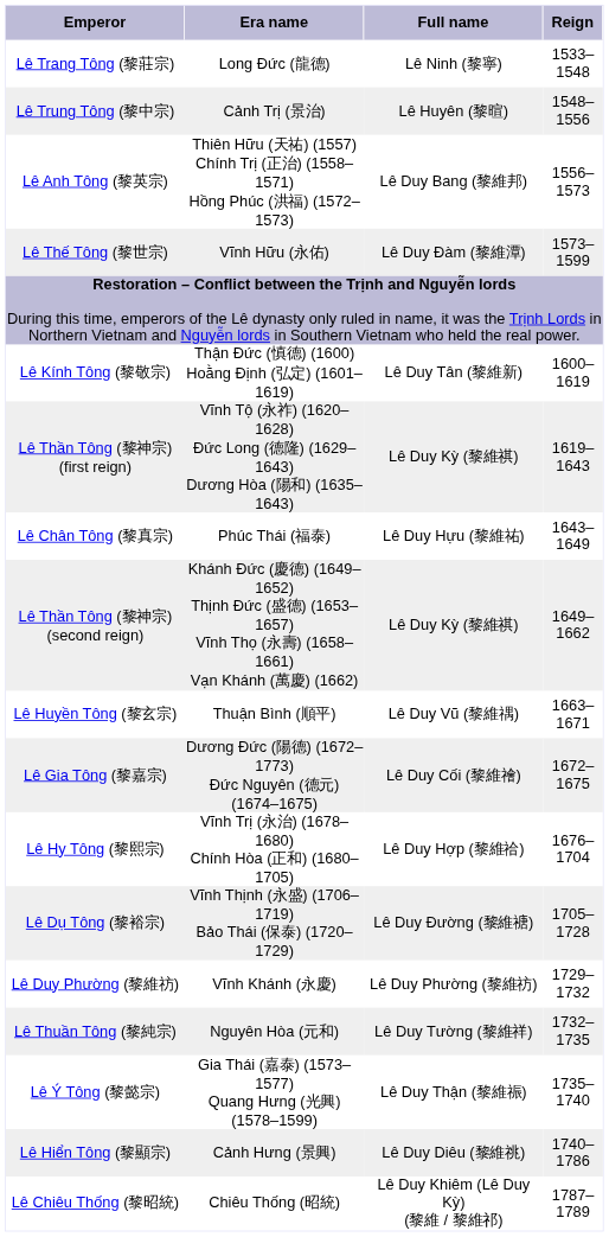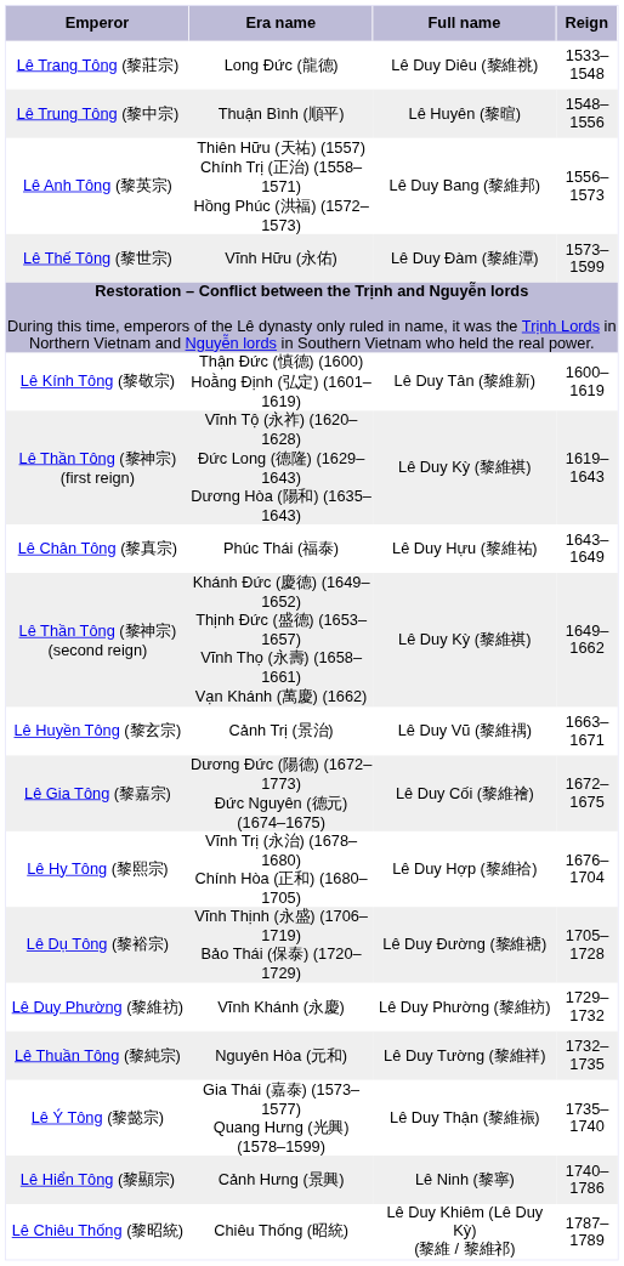Lê Trang Tông (黎莊宗) | Full name: Lê Ninh (黎寧) -> Lê Duy Diêu (黎維祧)
Lê Trung Tông (黎中宗) | Era name: Cảnh Trị (景治) -> Thuận Bình (順平)
Lê Huyền Tông (黎玄宗) | Era name: Thuận Bình (順平) -> Cảnh Trị (景治)
Lê Hiển Tông (黎顯宗) | Full name: Lê Duy Diêu (黎維祧) -> Lê Ninh (黎寧)
